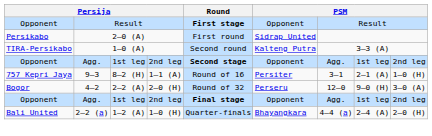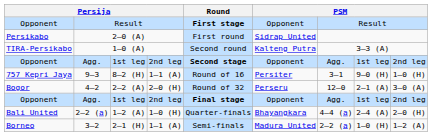9–3 | column 8: 2–1 (A) -> 9–0 (H)
4–2 | column 8: 9–0 (H) -> 2–1 (A)
+ row: Borneo | 3–2 | 2–1 (H) | 1–1 (A) | Semi-finals | Madura United | 2–2 (a) | 1–0 (H) | 1–2 (A)
